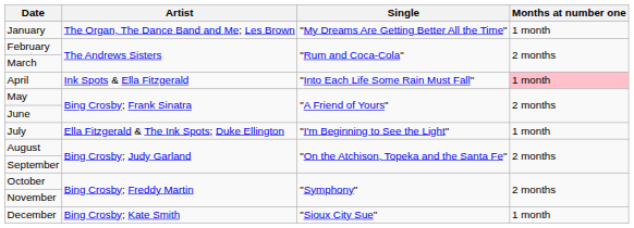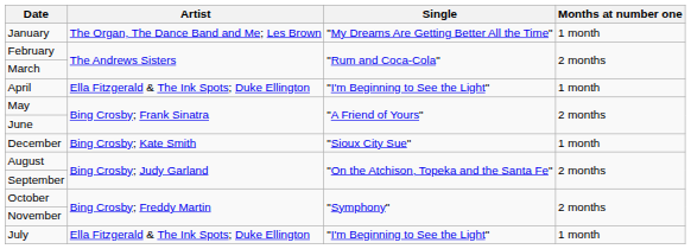April | Artist: Ink Spots & Ella Fitzgerald -> Ella Fitzgerald & The Ink Spots; Duke Ellington
April | Single: "Into Each Life Some Rain Must Fall" -> "I'm Beginning to See the Light"
April | Months at number one: pink background -> no background
rows swapped: July <-> December
